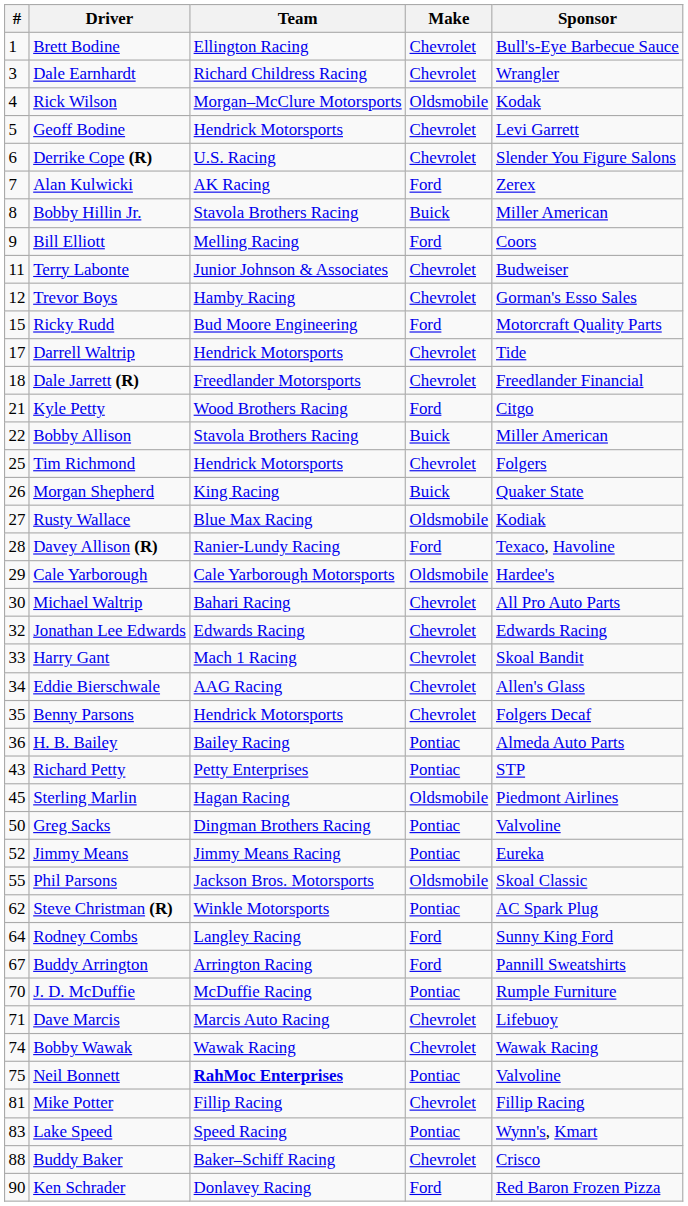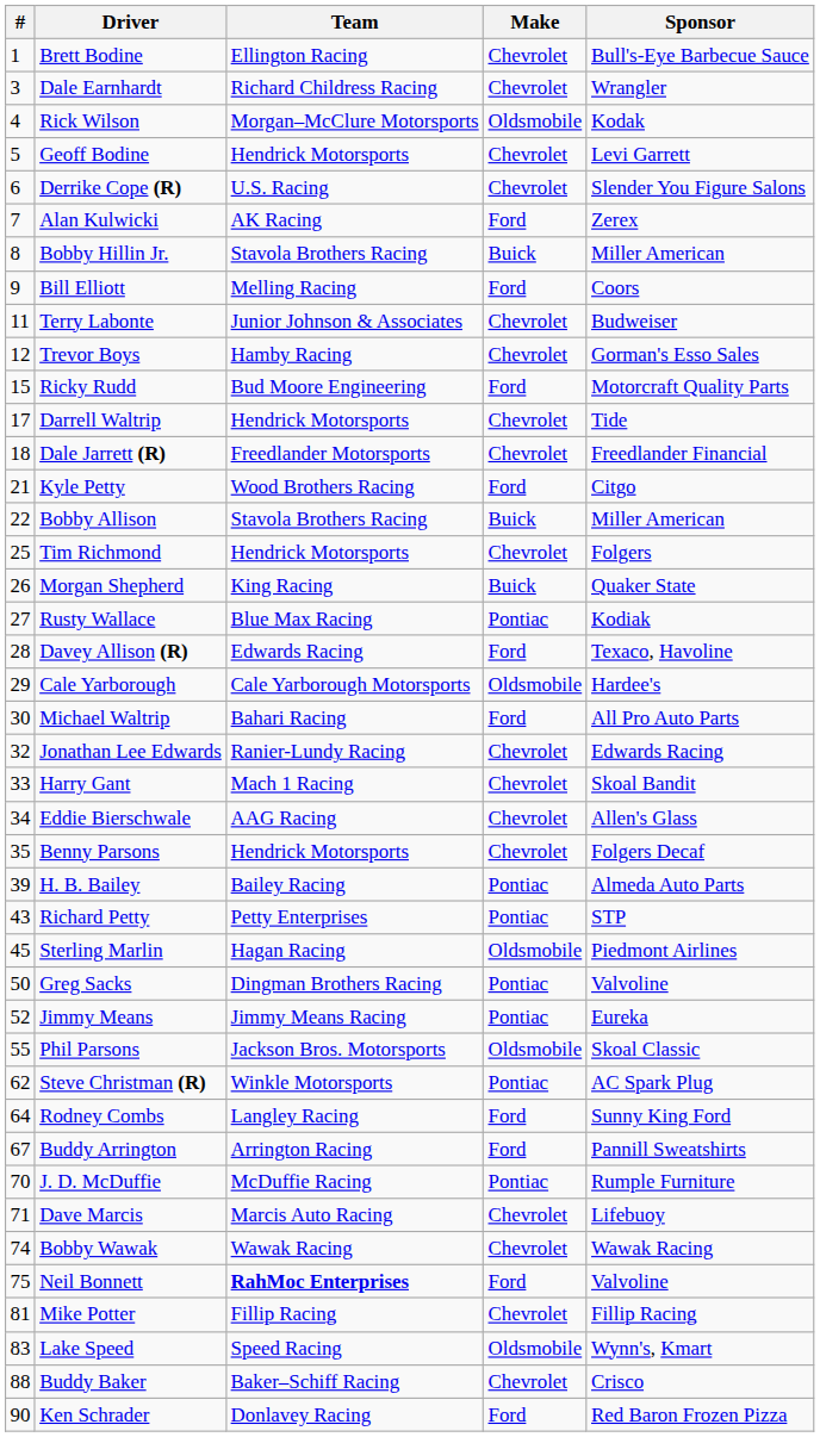Rusty Wallace | Make: Oldsmobile -> Pontiac
Davey Allison (R) | Team: Ranier-Lundy Racing -> Edwards Racing
Michael Waltrip | Make: Chevrolet -> Ford
Jonathan Lee Edwards | Team: Edwards Racing -> Ranier-Lundy Racing
H. B. Bailey | #: 36 -> 39
Neil Bonnett | Make: Pontiac -> Ford
Lake Speed | Make: Pontiac -> Oldsmobile
